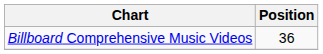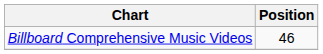Billboard Comprehensive Music Videos | Position: 36 -> 46
